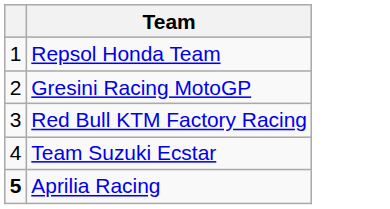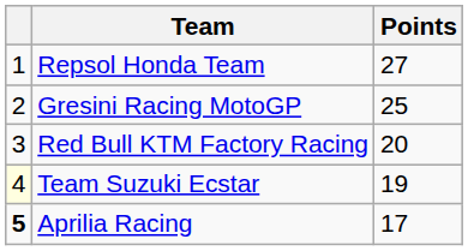+ column: Points | 27 | 25 | 20 | 19 | 17
Team Suzuki Ecstar | column 1: no background -> lightyellow background
